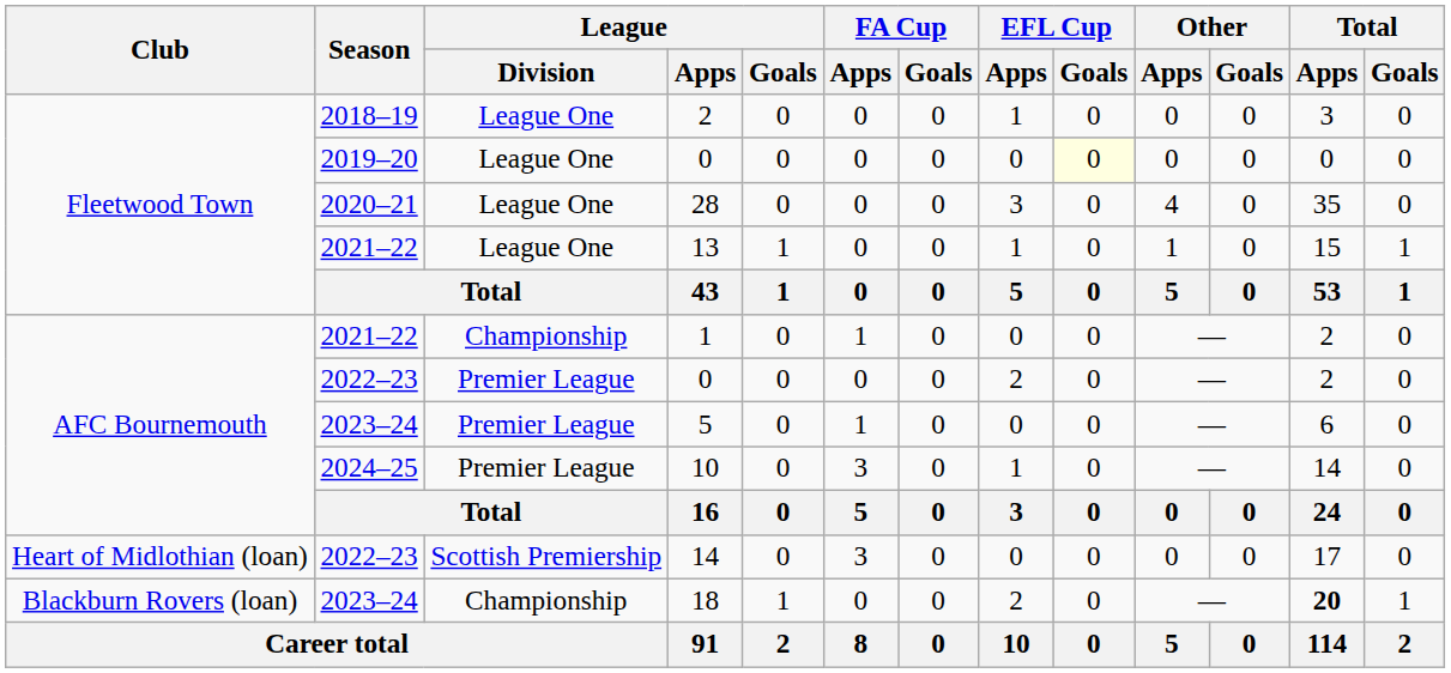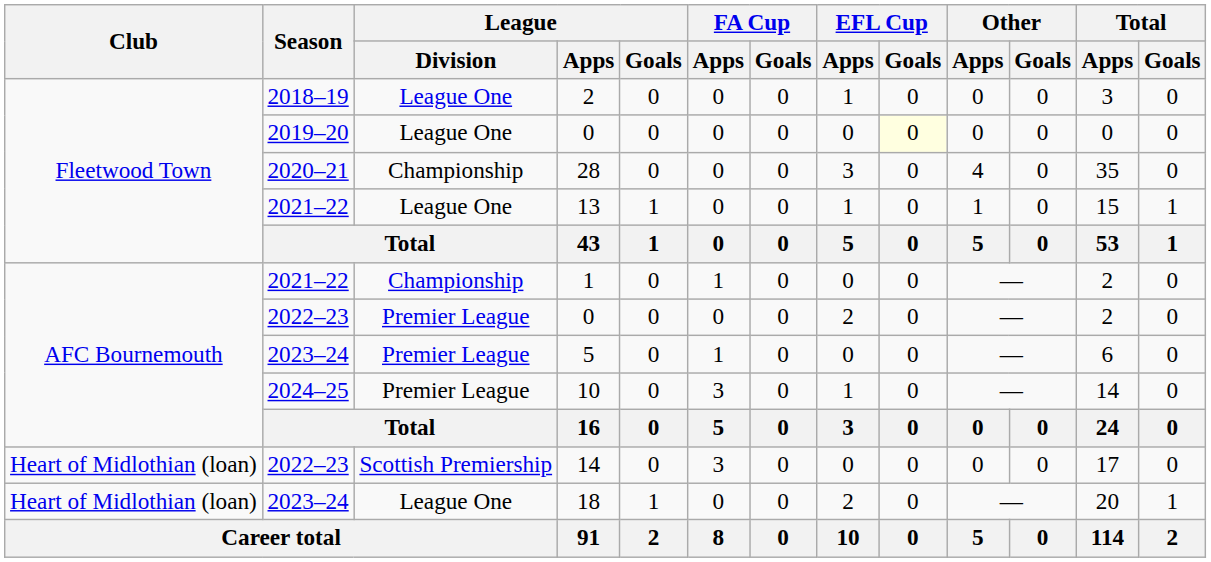28 | League / Division: League One -> Championship
18 | Club: Blackburn Rovers (loan) -> Heart of Midlothian (loan)
18 | League / Division: Championship -> League One
18 | Total / Apps: bold -> normal
